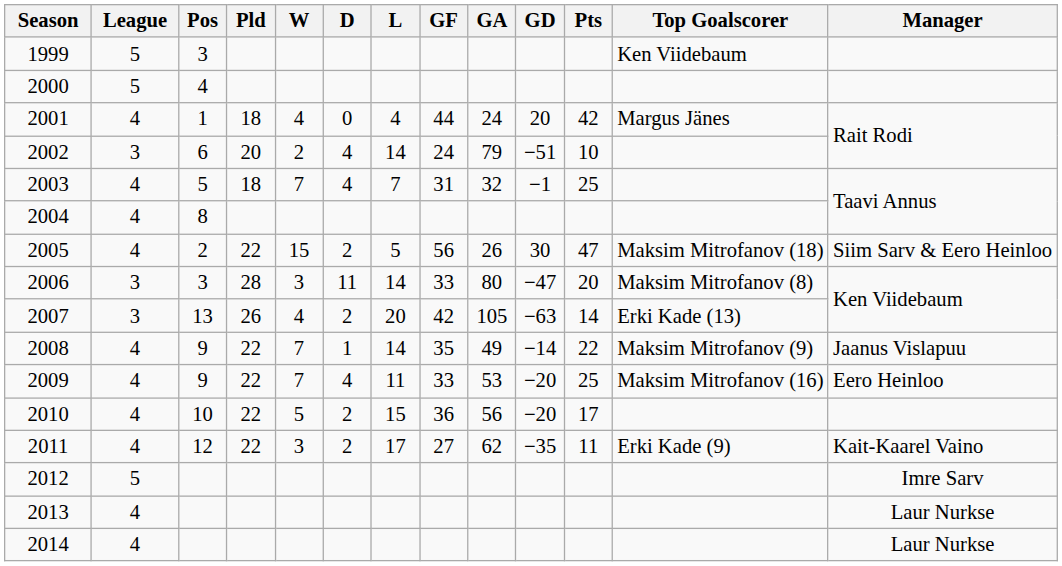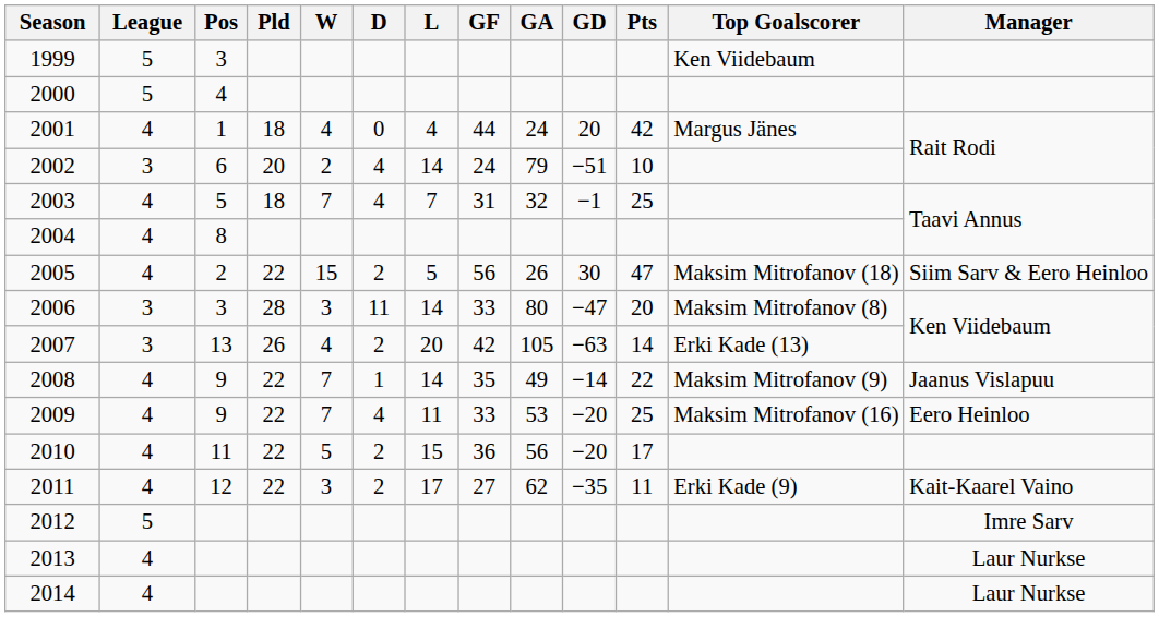2010 | Pos: 10 -> 11
